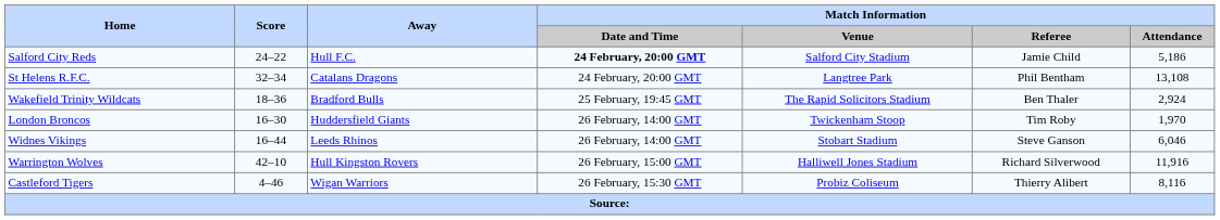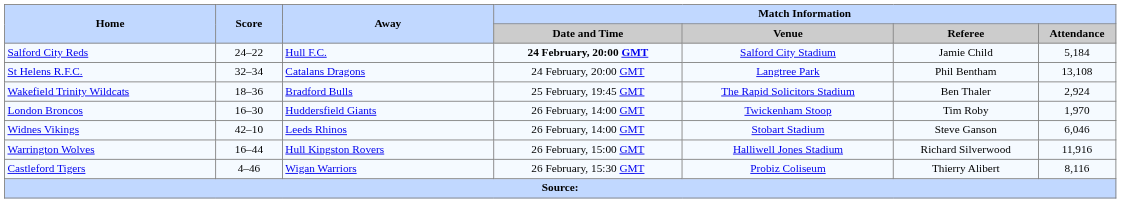Salford City Reds | Match Information / Attendance: 5,186 -> 5,184
Widnes Vikings | Score: 16–44 -> 42–10
Warrington Wolves | Score: 42–10 -> 16–44
